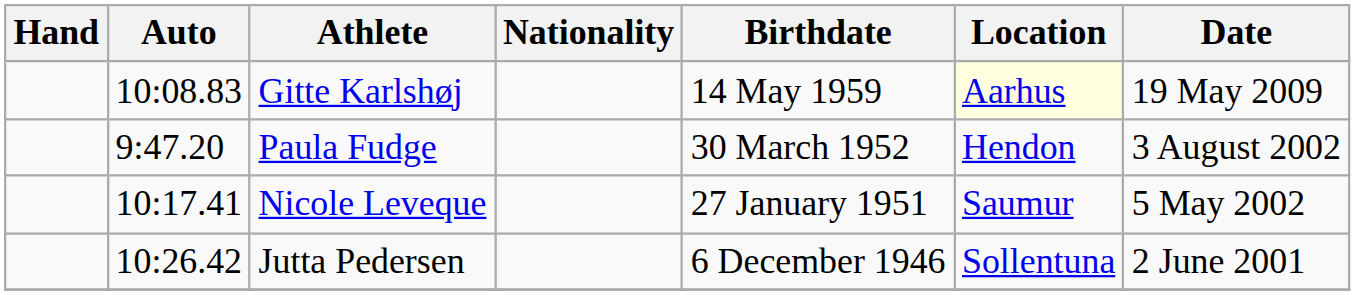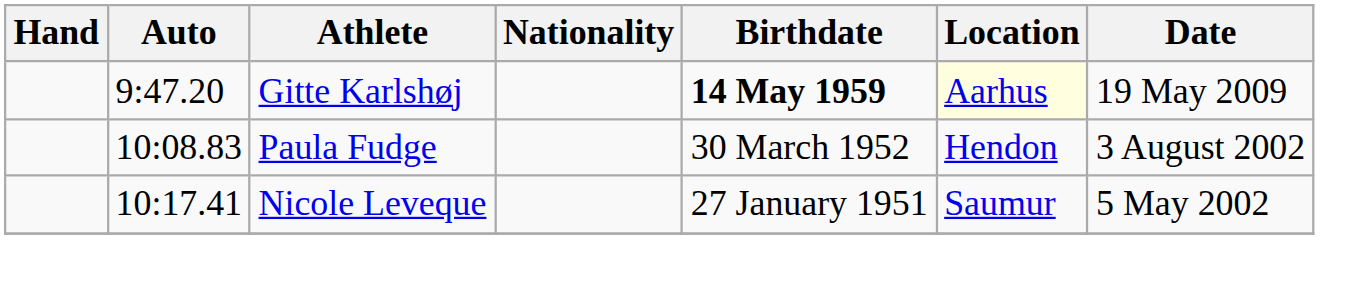Gitte Karlshøj | Auto: 10:08.83 -> 9:47.20
Gitte Karlshøj | Birthdate: normal -> bold
Paula Fudge | Auto: 9:47.20 -> 10:08.83
- row: 10:26.42 | Jutta Pedersen | 6 December 1946 | Sollentuna | 2 June 2001
